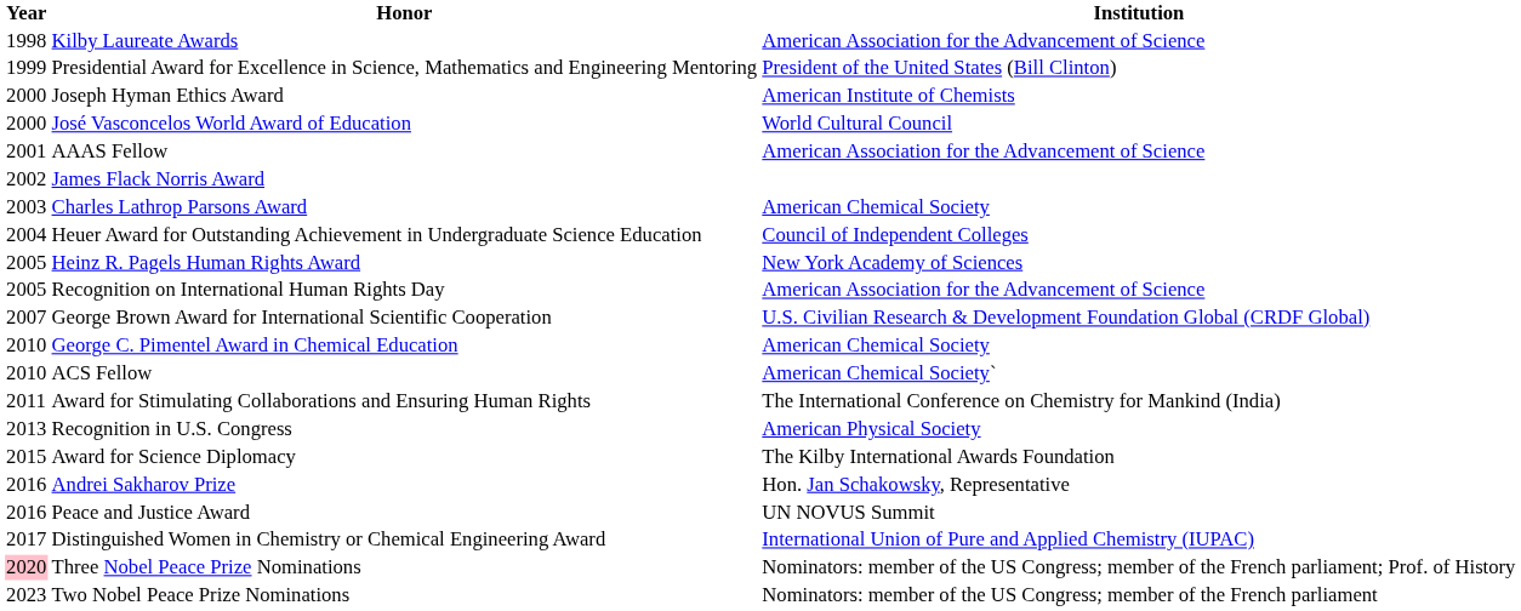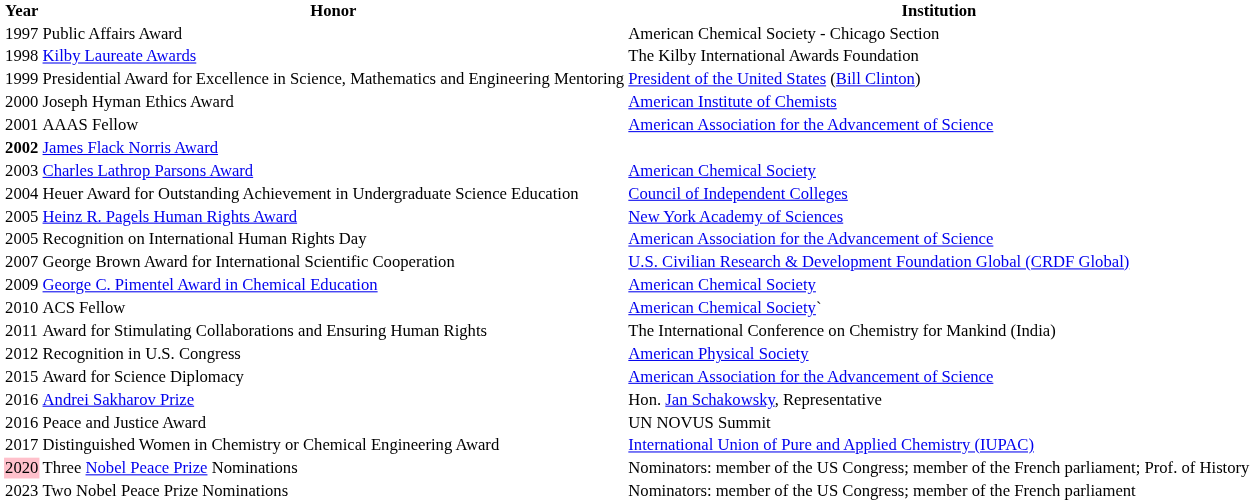+ row: 1997 | Public Affairs Award | American Chemical Society - Chicago Section
Kilby Laureate Awards | Institution: American Association for the Advancement of Science -> The Kilby International Awards Foundation
- row: 2000 | José Vasconcelos World Award of Education | World Cultural Council
James Flack Norris Award | Year: normal -> bold
George C. Pimentel Award in Chemical Education | Year: 2010 -> 2009
Recognition in U.S. Congress | Year: 2013 -> 2012
Award for Science Diplomacy | Institution: The Kilby International Awards Foundation -> American Association for the Advancement of Science
